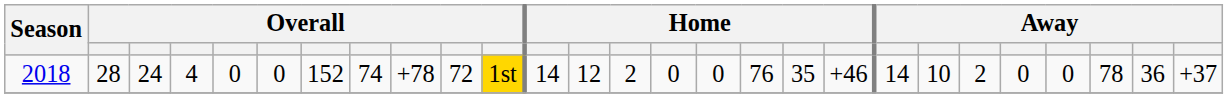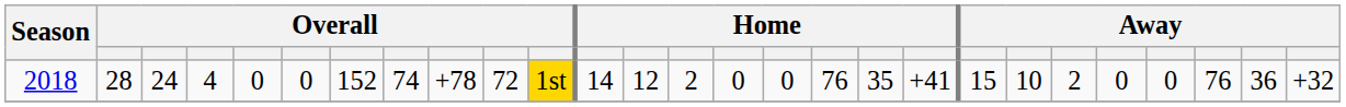2018 | column 19: +46 -> +41
2018 | column 20: 14 -> 15
2018 | column 25: 78 -> 76
2018 | column 27: +37 -> +32
